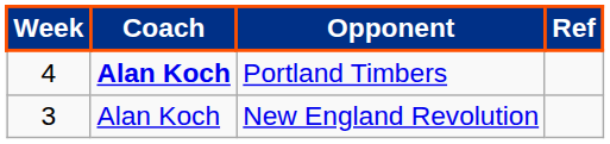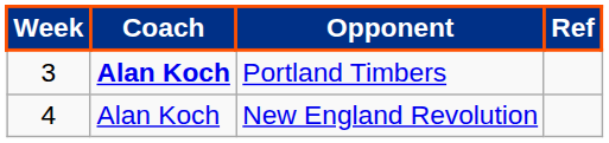Portland Timbers | Week: 4 -> 3
New England Revolution | Week: 3 -> 4
